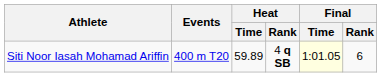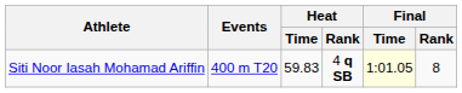Siti Noor Iasah Mohamad Ariffin | Heat / Time: 59.89 -> 59.83
Siti Noor Iasah Mohamad Ariffin | Final / Rank: 6 -> 8
